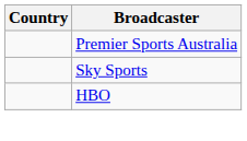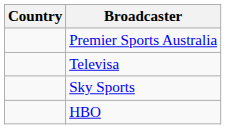+ row: Televisa
